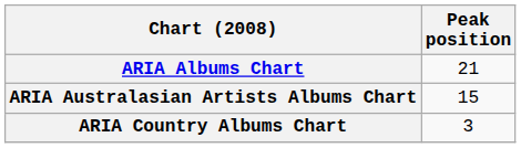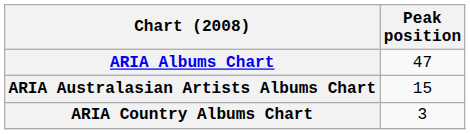ARIA Albums Chart | Peak position: 21 -> 47
